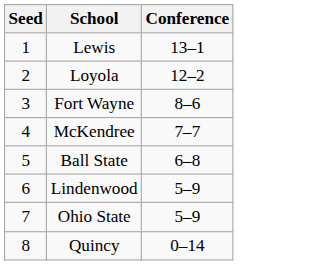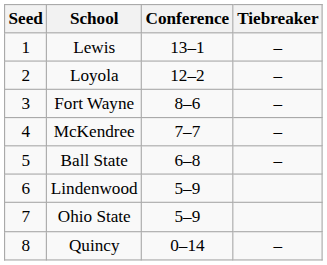+ column: Tiebreaker | – | – | – | – | – | –
